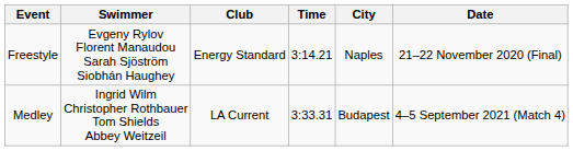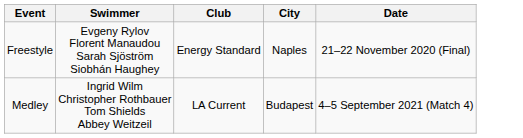- column: Time | 3:14.21 | 3:33.31
